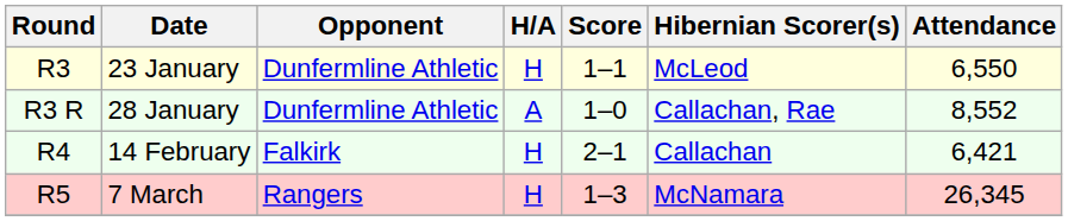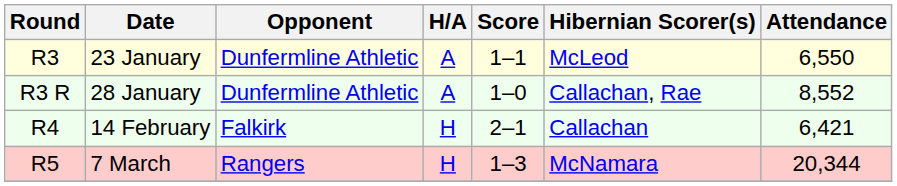23 January | H/A: H -> A
7 March | Attendance: 26,345 -> 20,344
